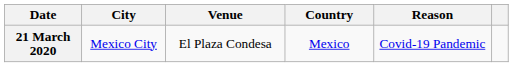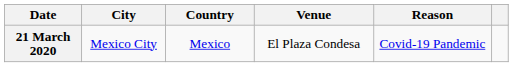columns swapped: Country <-> Venue
